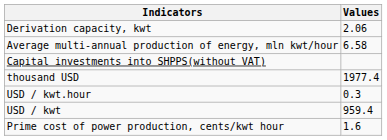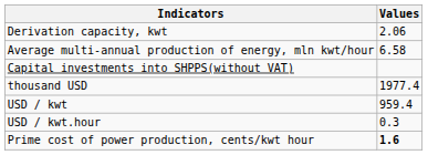rows swapped: USD / kwt <-> USD / kwt.hour
Prime cost of power production, cents/kwt hour | Values: normal -> bold
